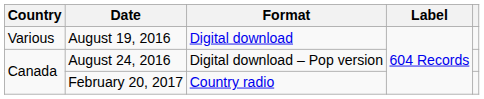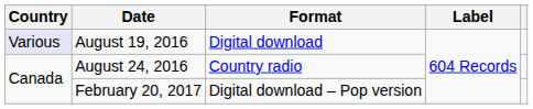August 19, 2016 | Country: no background -> lavender background
August 24, 2016 | Format: Digital download – Pop version -> Country radio
February 20, 2017 | Format: Country radio -> Digital download – Pop version
